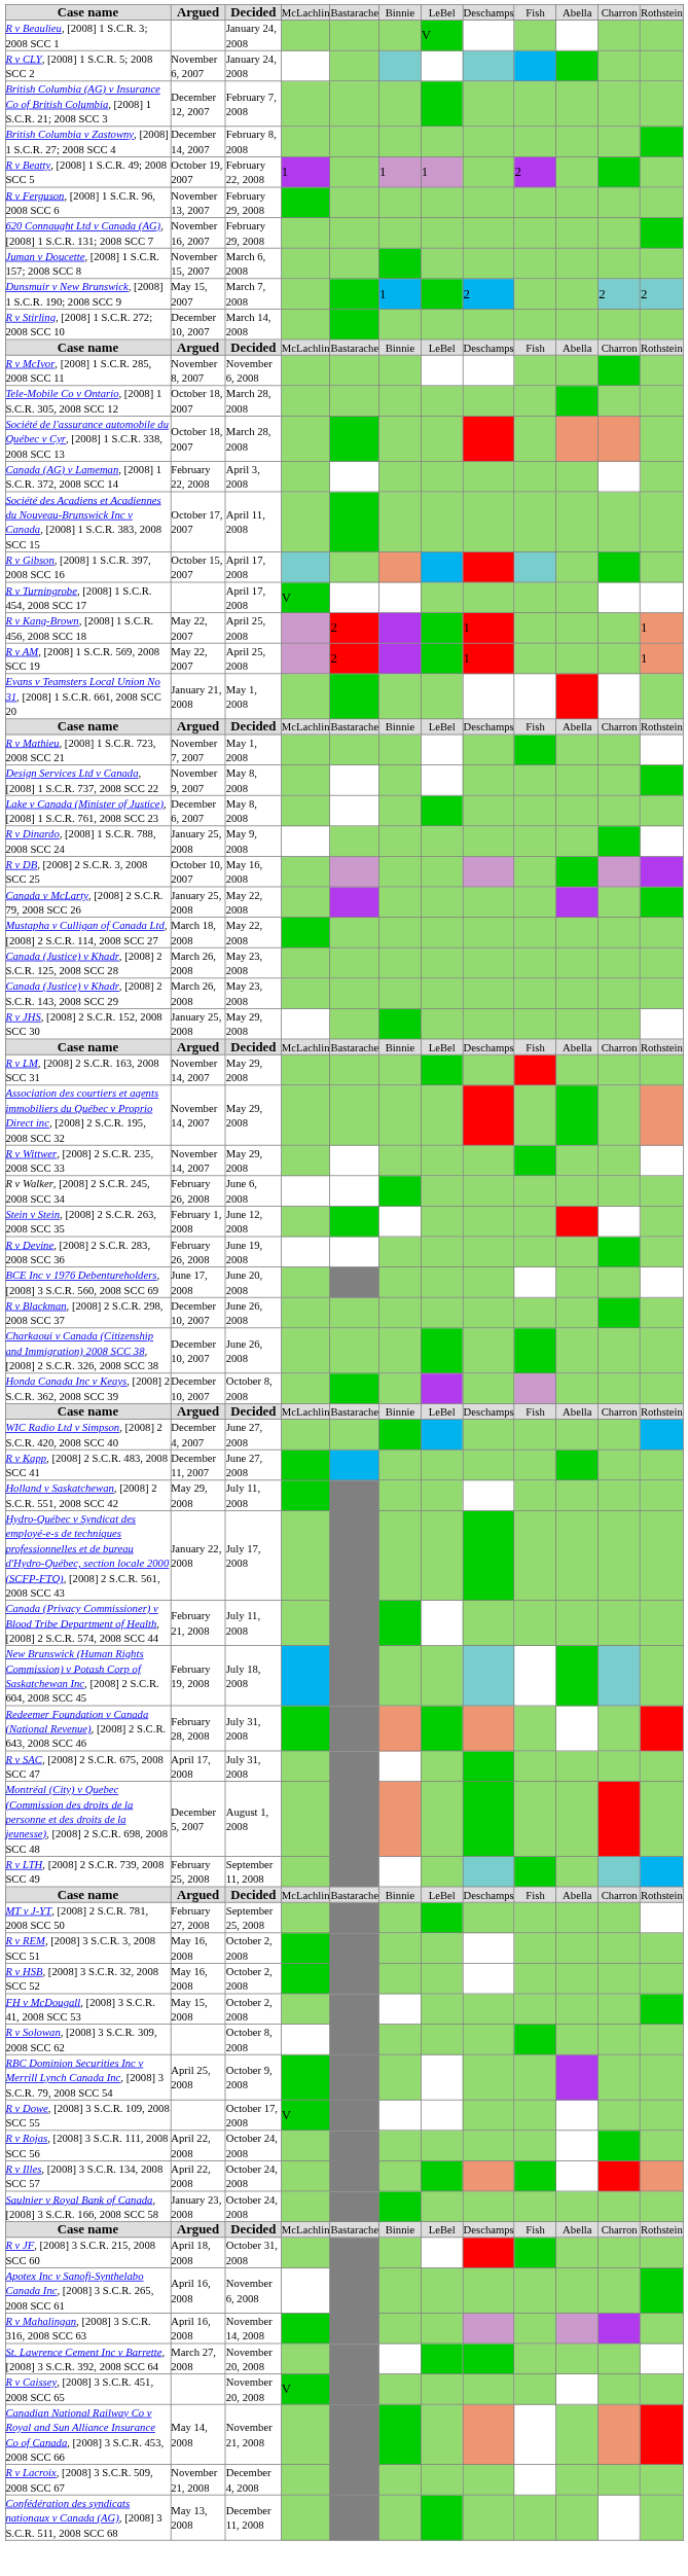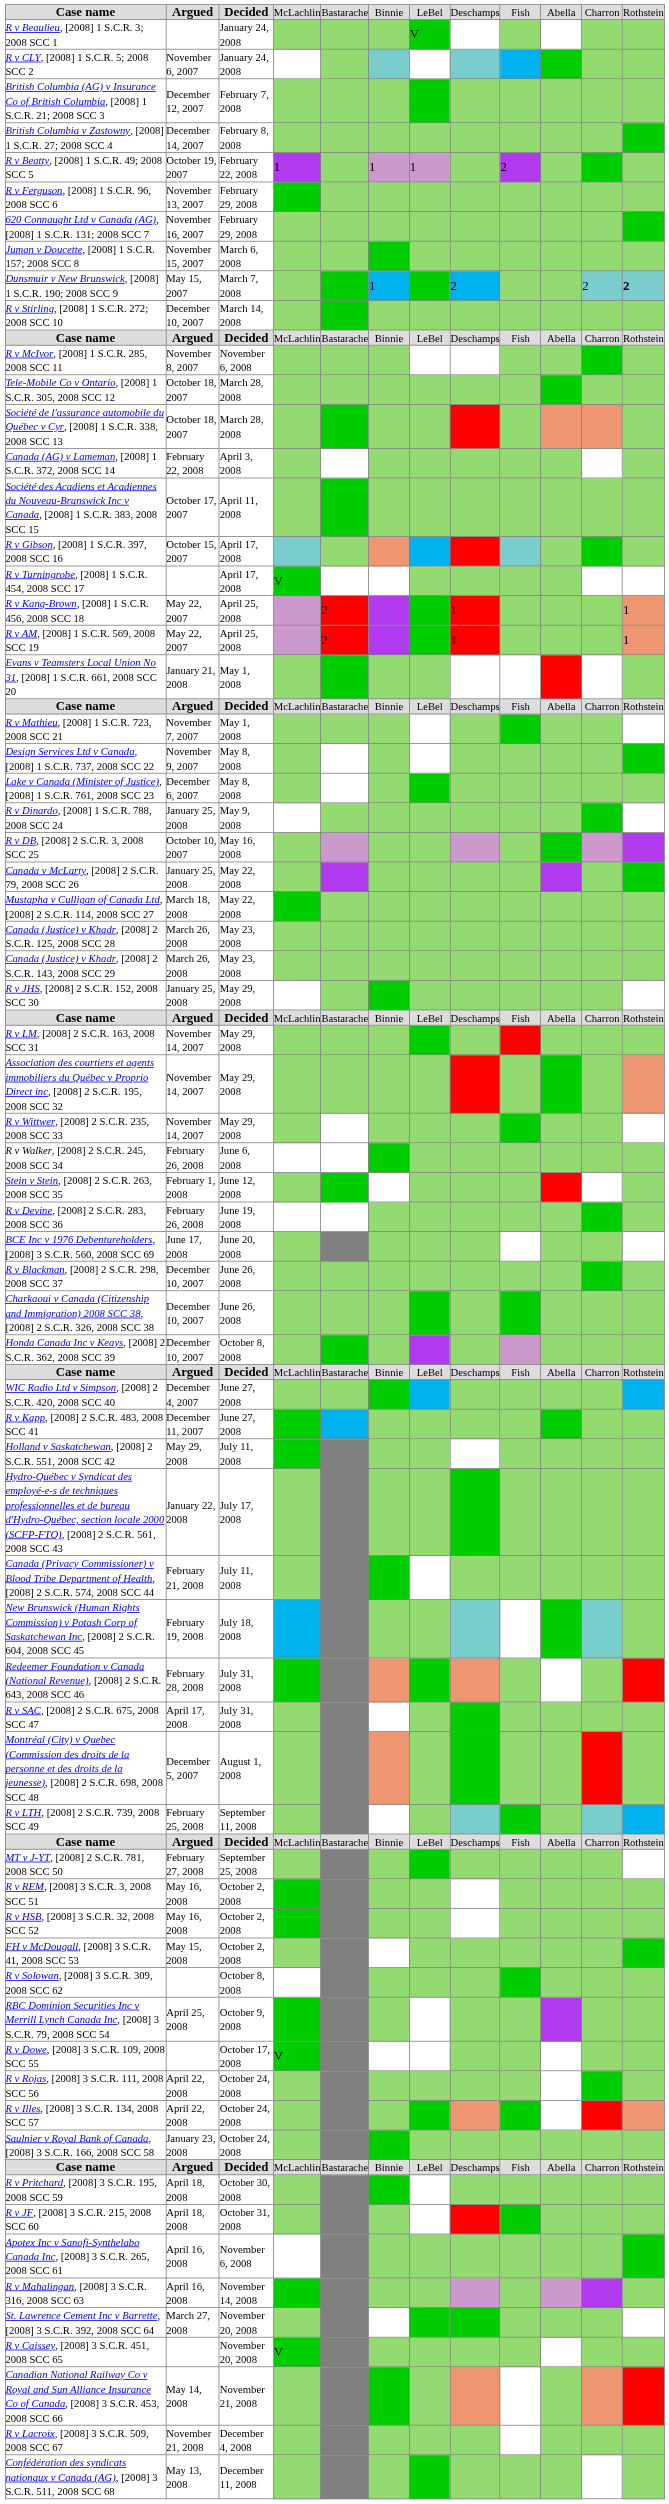Dunsmuir v New Brunswick, [2008] 1 S.C.R. 190; 2008 SCC 9 | column 12: normal -> bold
+ row: R v Pritchard, [2008] 3 S.C.R. 195, 2008 SCC 59 | April 18, 2008 | October 30, 2008
